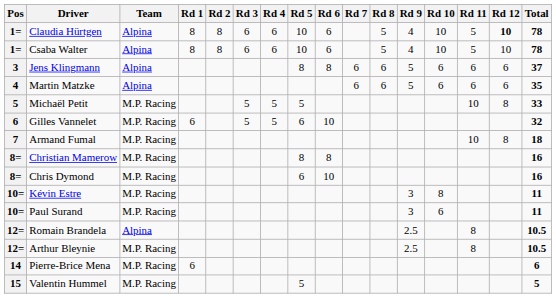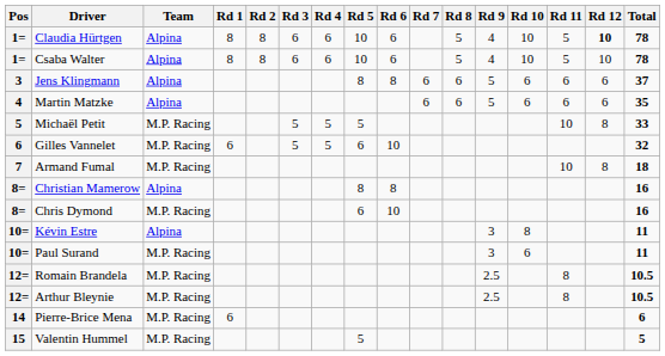Christian Mamerow | Team: M.P. Racing -> Alpina
Kévin Estre | Team: M.P. Racing -> Alpina
Romain Brandela | Team: Alpina -> M.P. Racing
